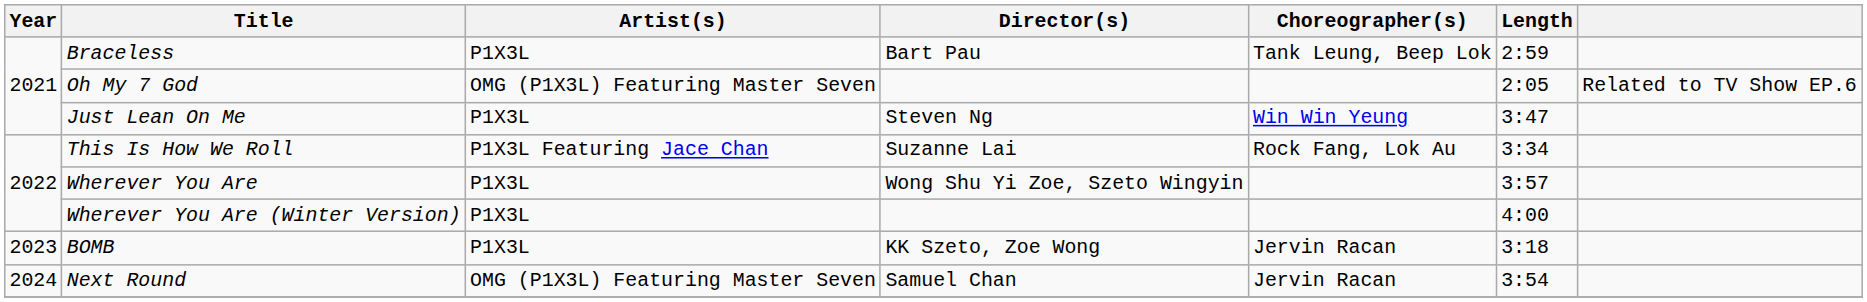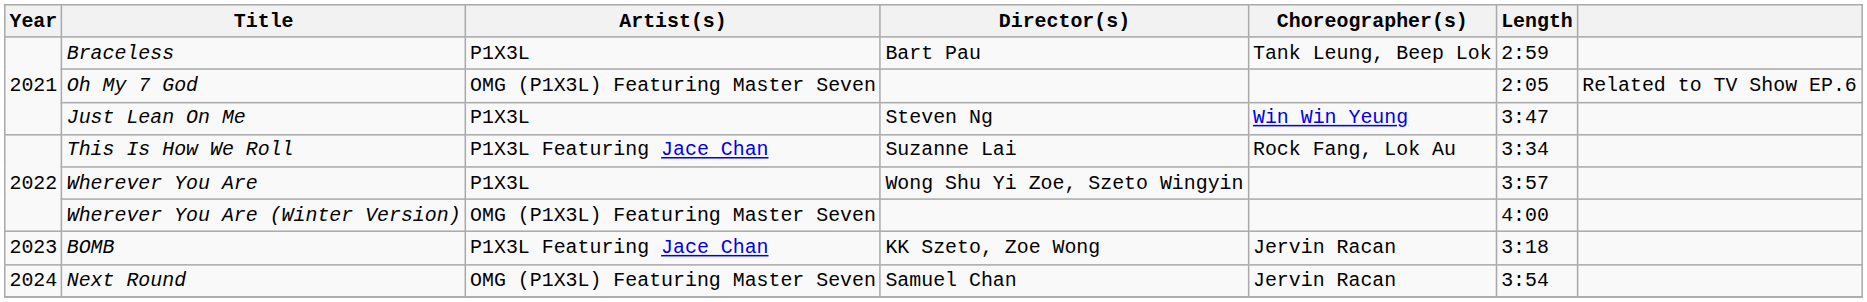Wherever You Are (Winter Version) | Artist(s): P1X3L -> OMG (P1X3L) Featuring Master Seven
BOMB | Artist(s): P1X3L -> P1X3L Featuring Jace Chan
